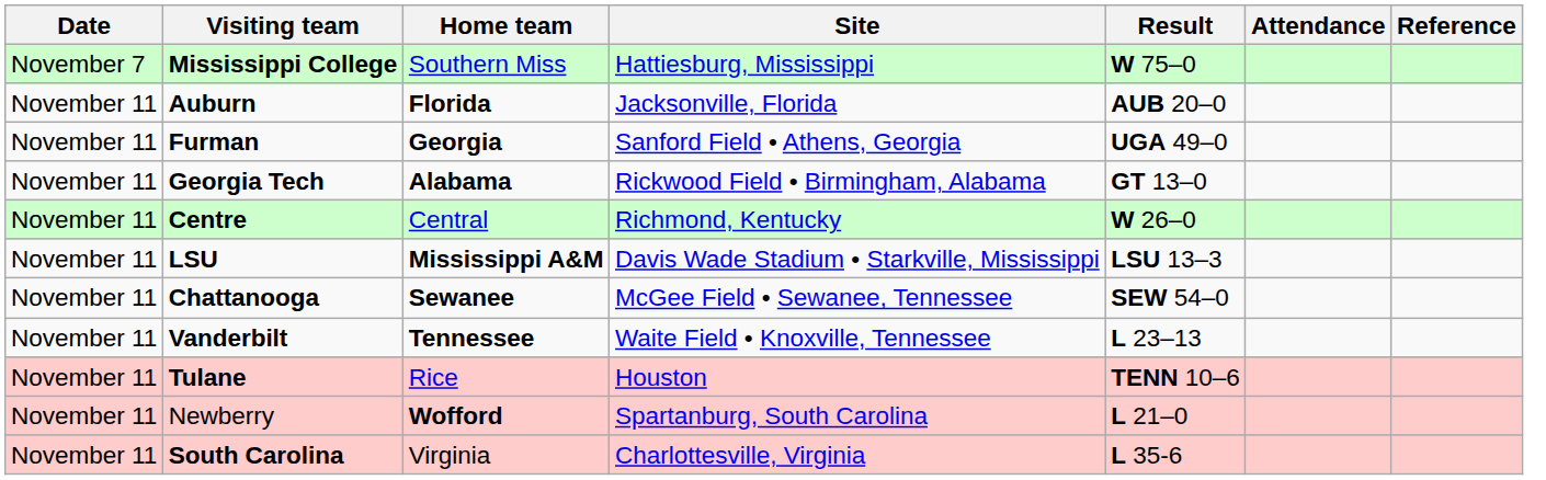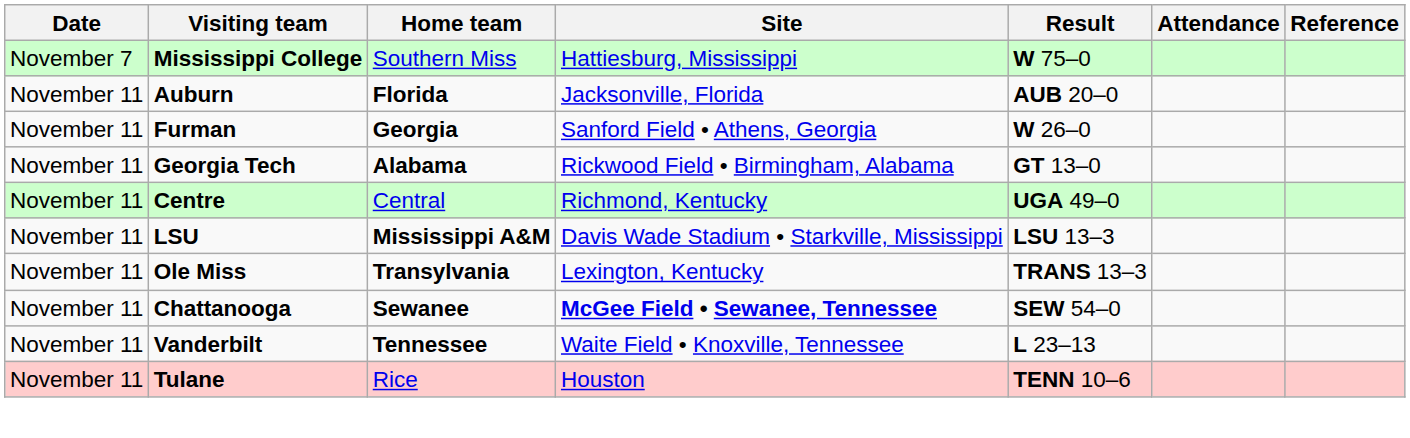Furman | Result: UGA 49–0 -> W 26–0
Centre | Result: W 26–0 -> UGA 49–0
+ row: November 11 | Ole Miss | Transylvania | Lexington, Kentucky | TRANS 13–3
Chattanooga | Site: normal -> bold
- row: November 11 | Newberry | Wofford | Spartanburg, South Carolina | L 21–0
- row: November 11 | South Carolina | Virginia | Charlottesville, Virginia | L 35-6
